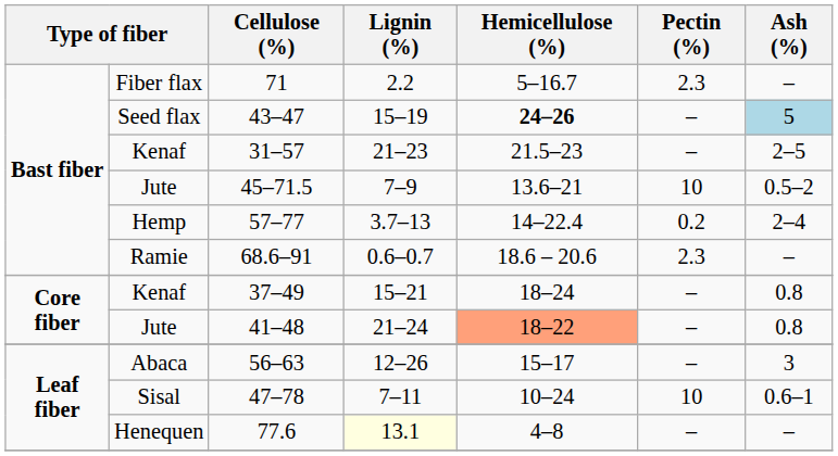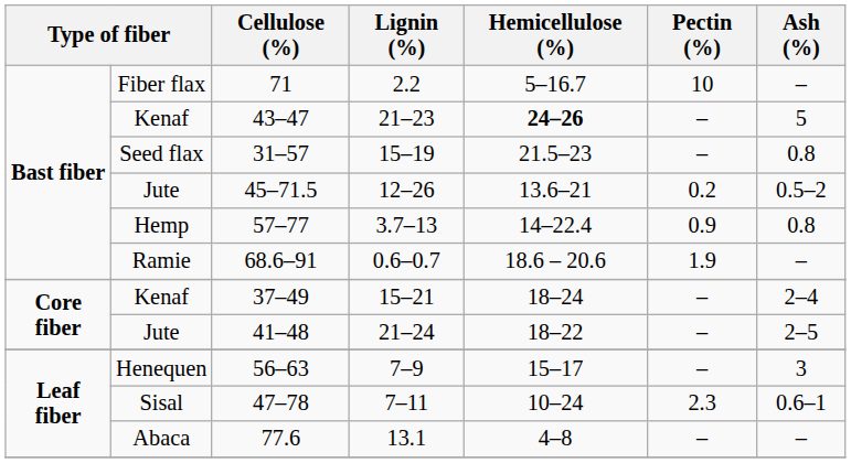71 | Pectin (%): 2.3 -> 10
43–47 | column 2: Seed flax -> Kenaf
43–47 | Lignin (%): 15–19 -> 21–23
43–47 | Ash (%): lightblue background -> no background
31–57 | column 2: Kenaf -> Seed flax
31–57 | Lignin (%): 21–23 -> 15–19
31–57 | Ash (%): 2–5 -> 0.8
45–71.5 | Lignin (%): 7–9 -> 12–26
45–71.5 | Pectin (%): 10 -> 0.2
57–77 | Pectin (%): 0.2 -> 0.9
57–77 | Ash (%): 2–4 -> 0.8
68.6–91 | Pectin (%): 2.3 -> 1.9
37–49 | Ash (%): 0.8 -> 2–4
41–48 | Hemicellulose (%): lightsalmon background -> no background
41–48 | Ash (%): 0.8 -> 2–5
56–63 | column 2: Abaca -> Henequen
56–63 | Lignin (%): 12–26 -> 7–9
47–78 | Pectin (%): 10 -> 2.3
77.6 | column 2: Henequen -> Abaca
77.6 | Lignin (%): lightyellow background -> no background
